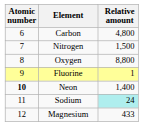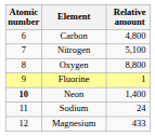Nitrogen | Relative amount: 1,500 -> 5,100
Sodium | Relative amount: paleturquoise background -> no background
